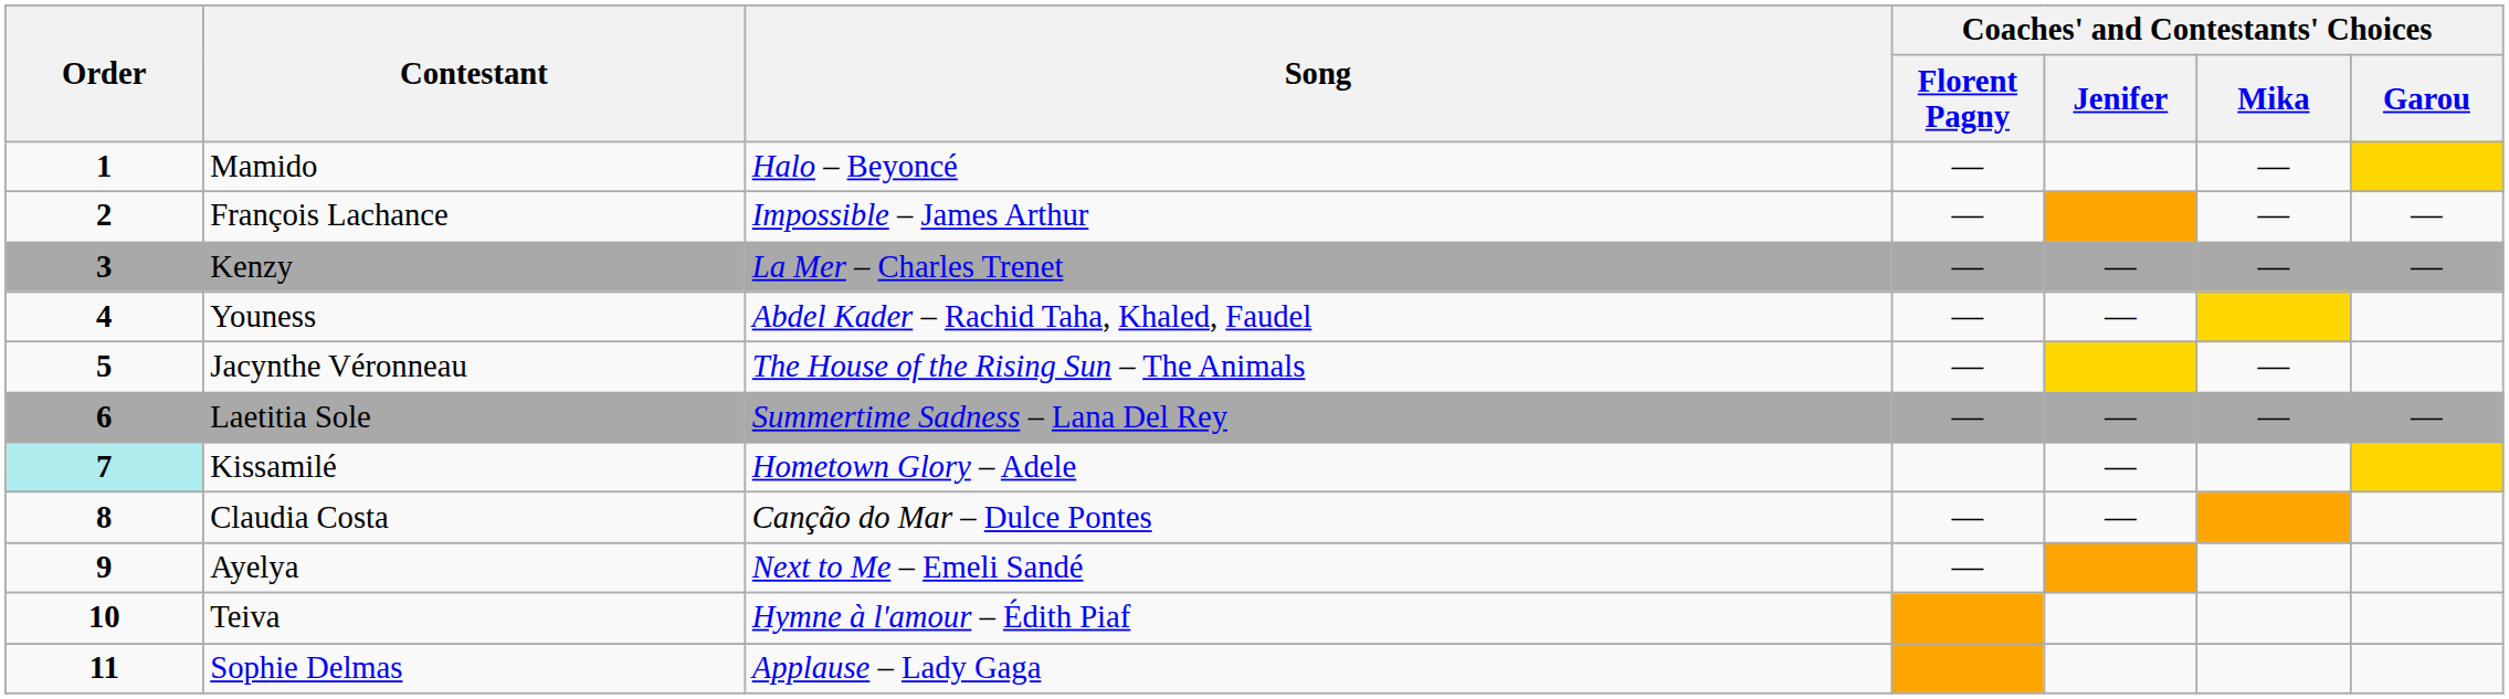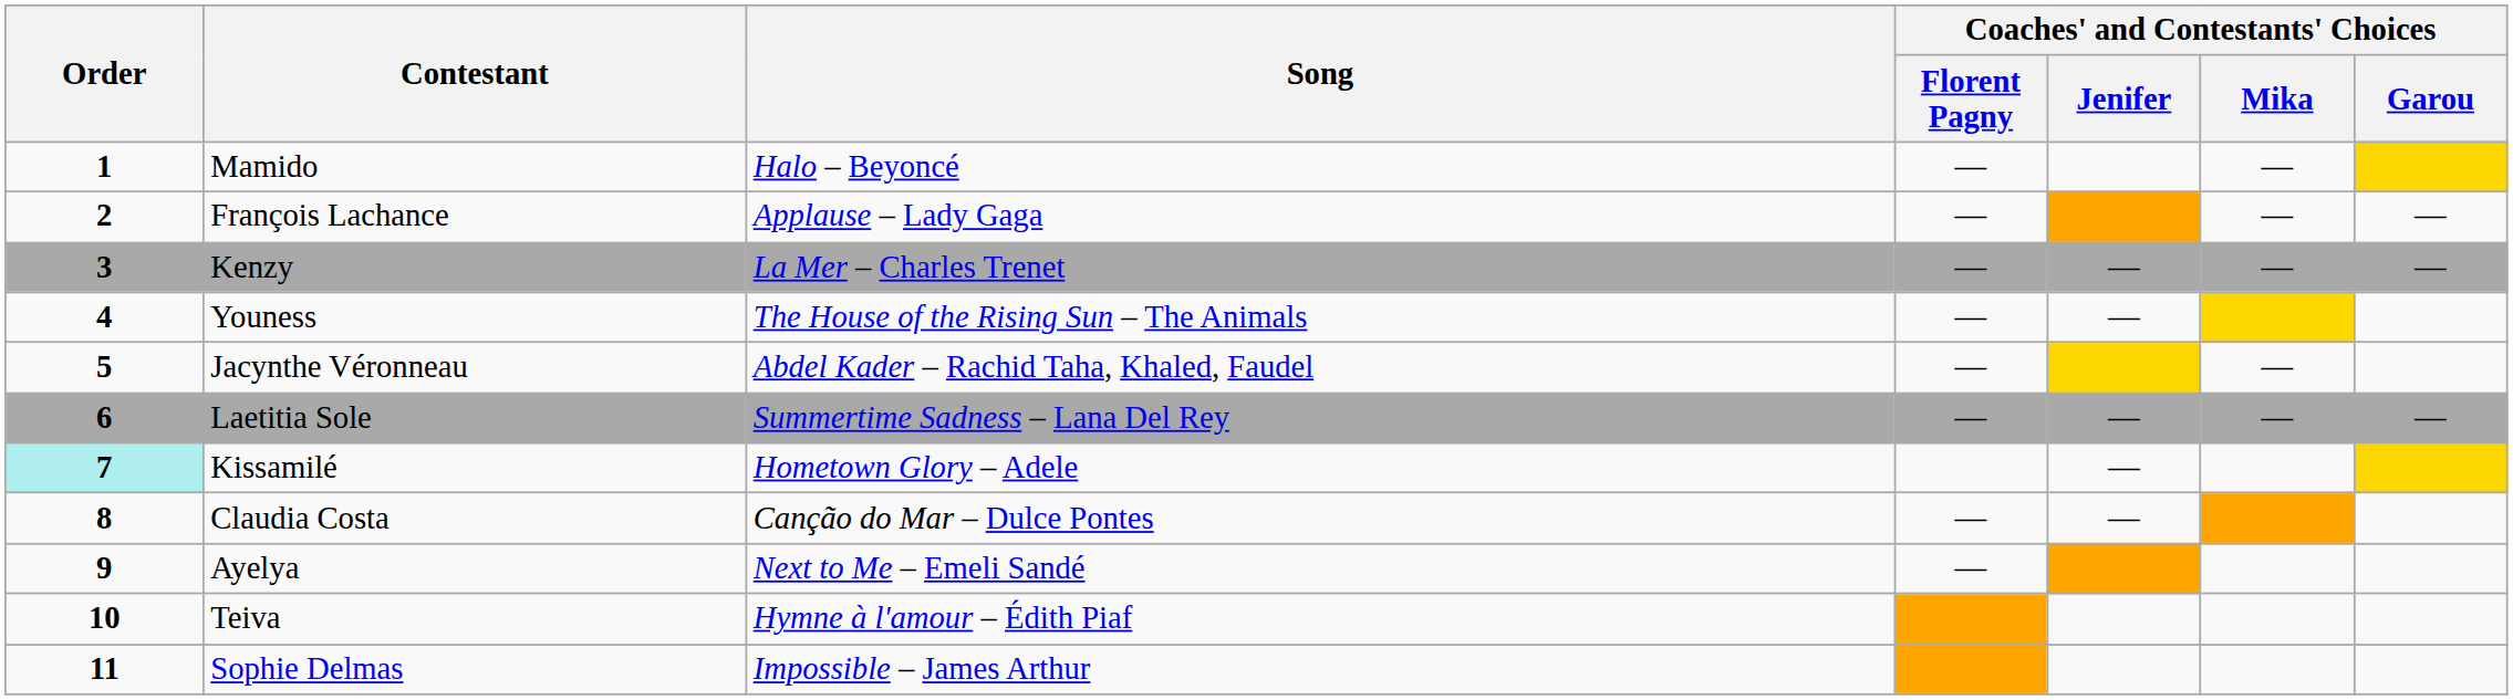François Lachance | Song: Impossible – James Arthur -> Applause – Lady Gaga
Youness | Song: Abdel Kader – Rachid Taha, Khaled, Faudel -> The House of the Rising Sun – The Animals
Jacynthe Véronneau | Song: The House of the Rising Sun – The Animals -> Abdel Kader – Rachid Taha, Khaled, Faudel
Sophie Delmas | Song: Applause – Lady Gaga -> Impossible – James Arthur
